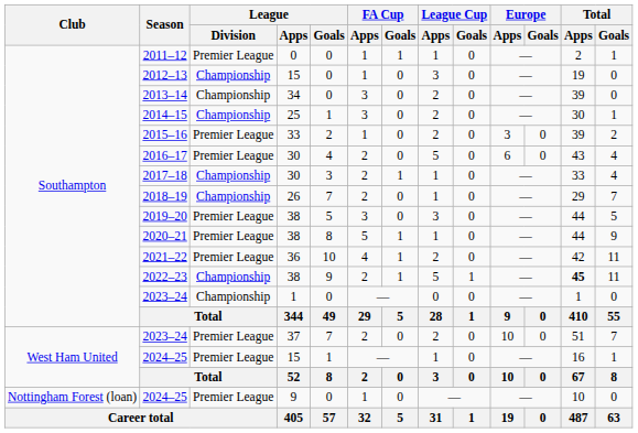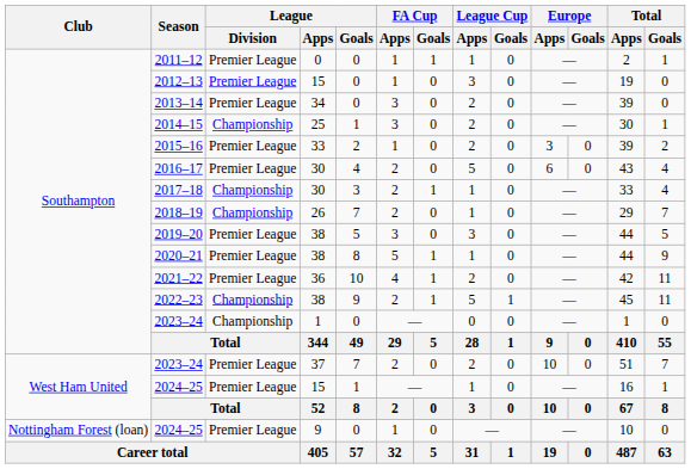2012–13 | League / Division: Championship -> Premier League
2013–14 | League / Division: Championship -> Premier League
2022–23 | Total / Apps: bold -> normal
